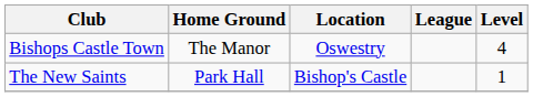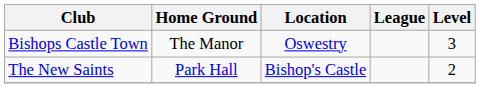Bishops Castle Town | Level: 4 -> 3
The New Saints | Level: 1 -> 2
